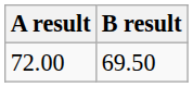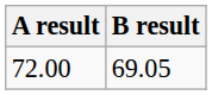72.00 | B result: 69.50 -> 69.05
